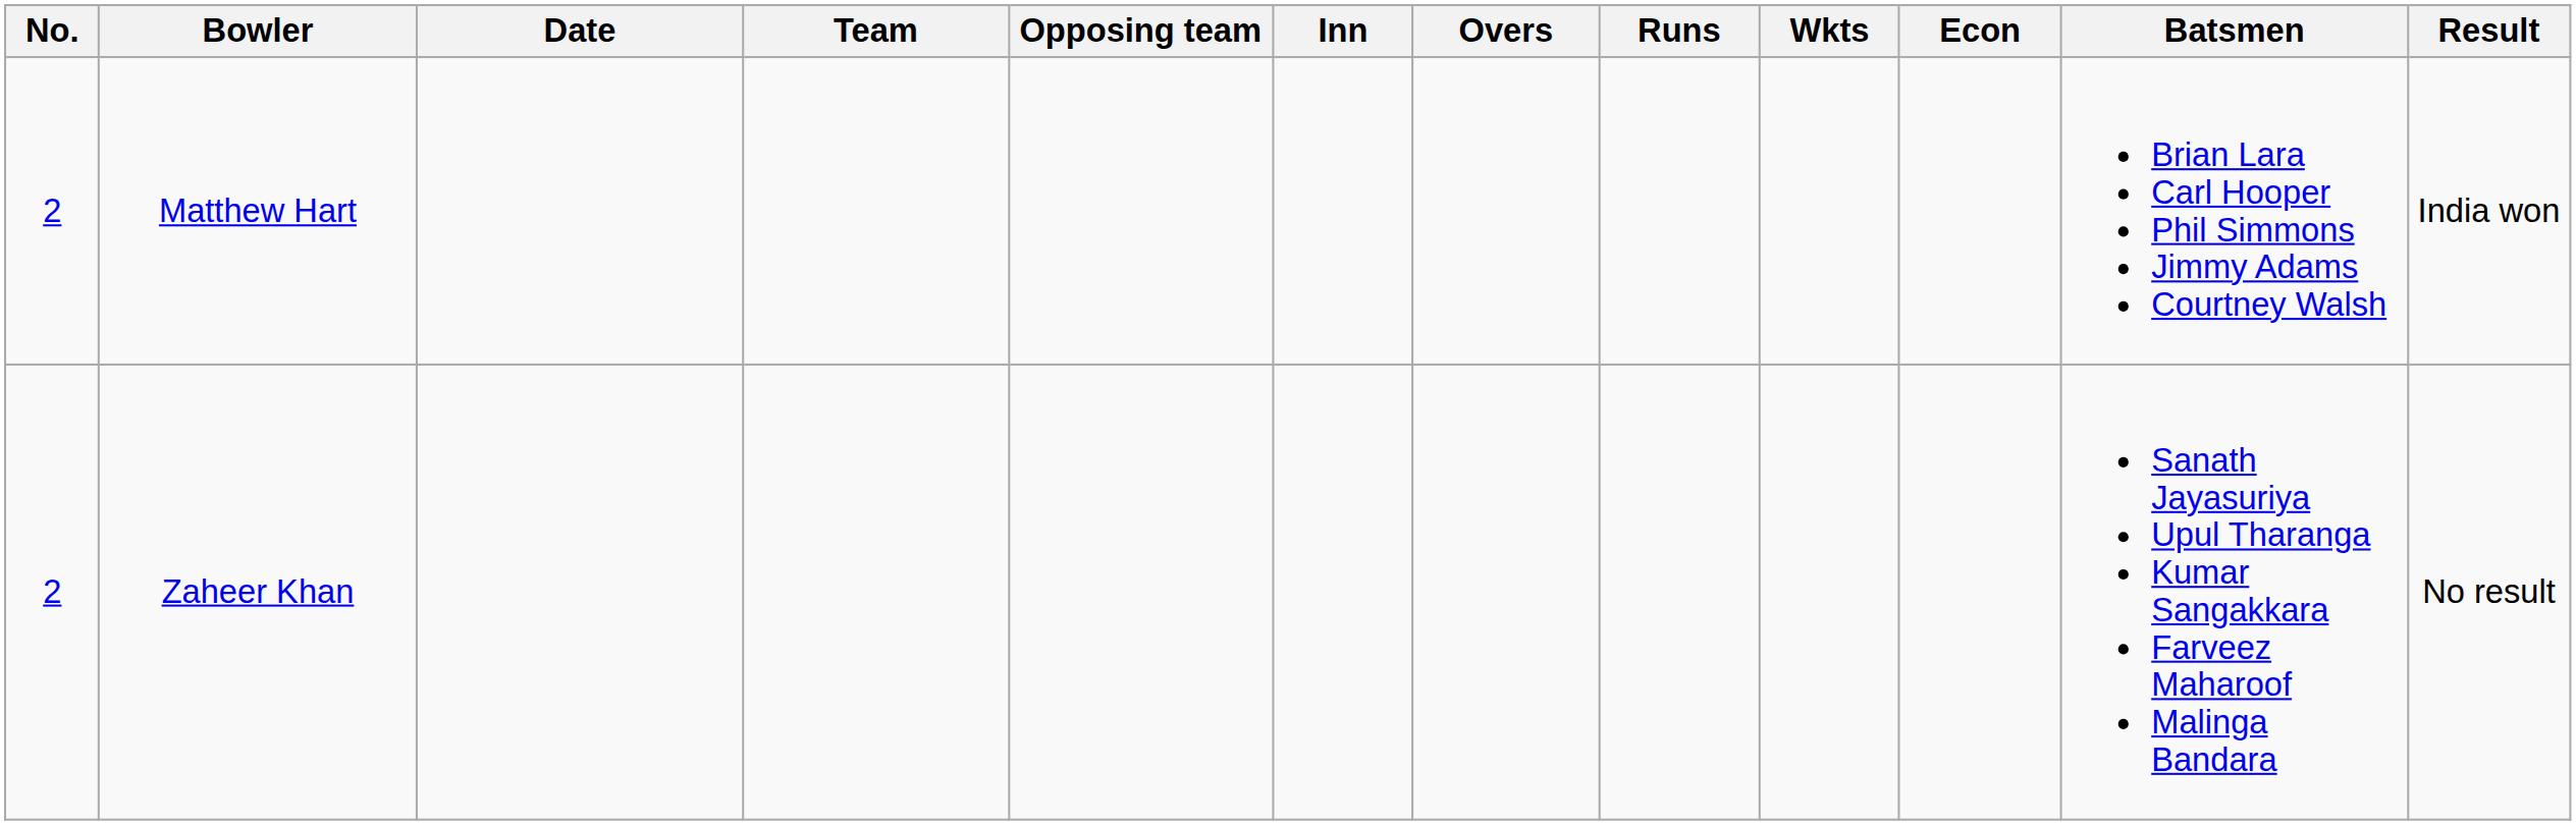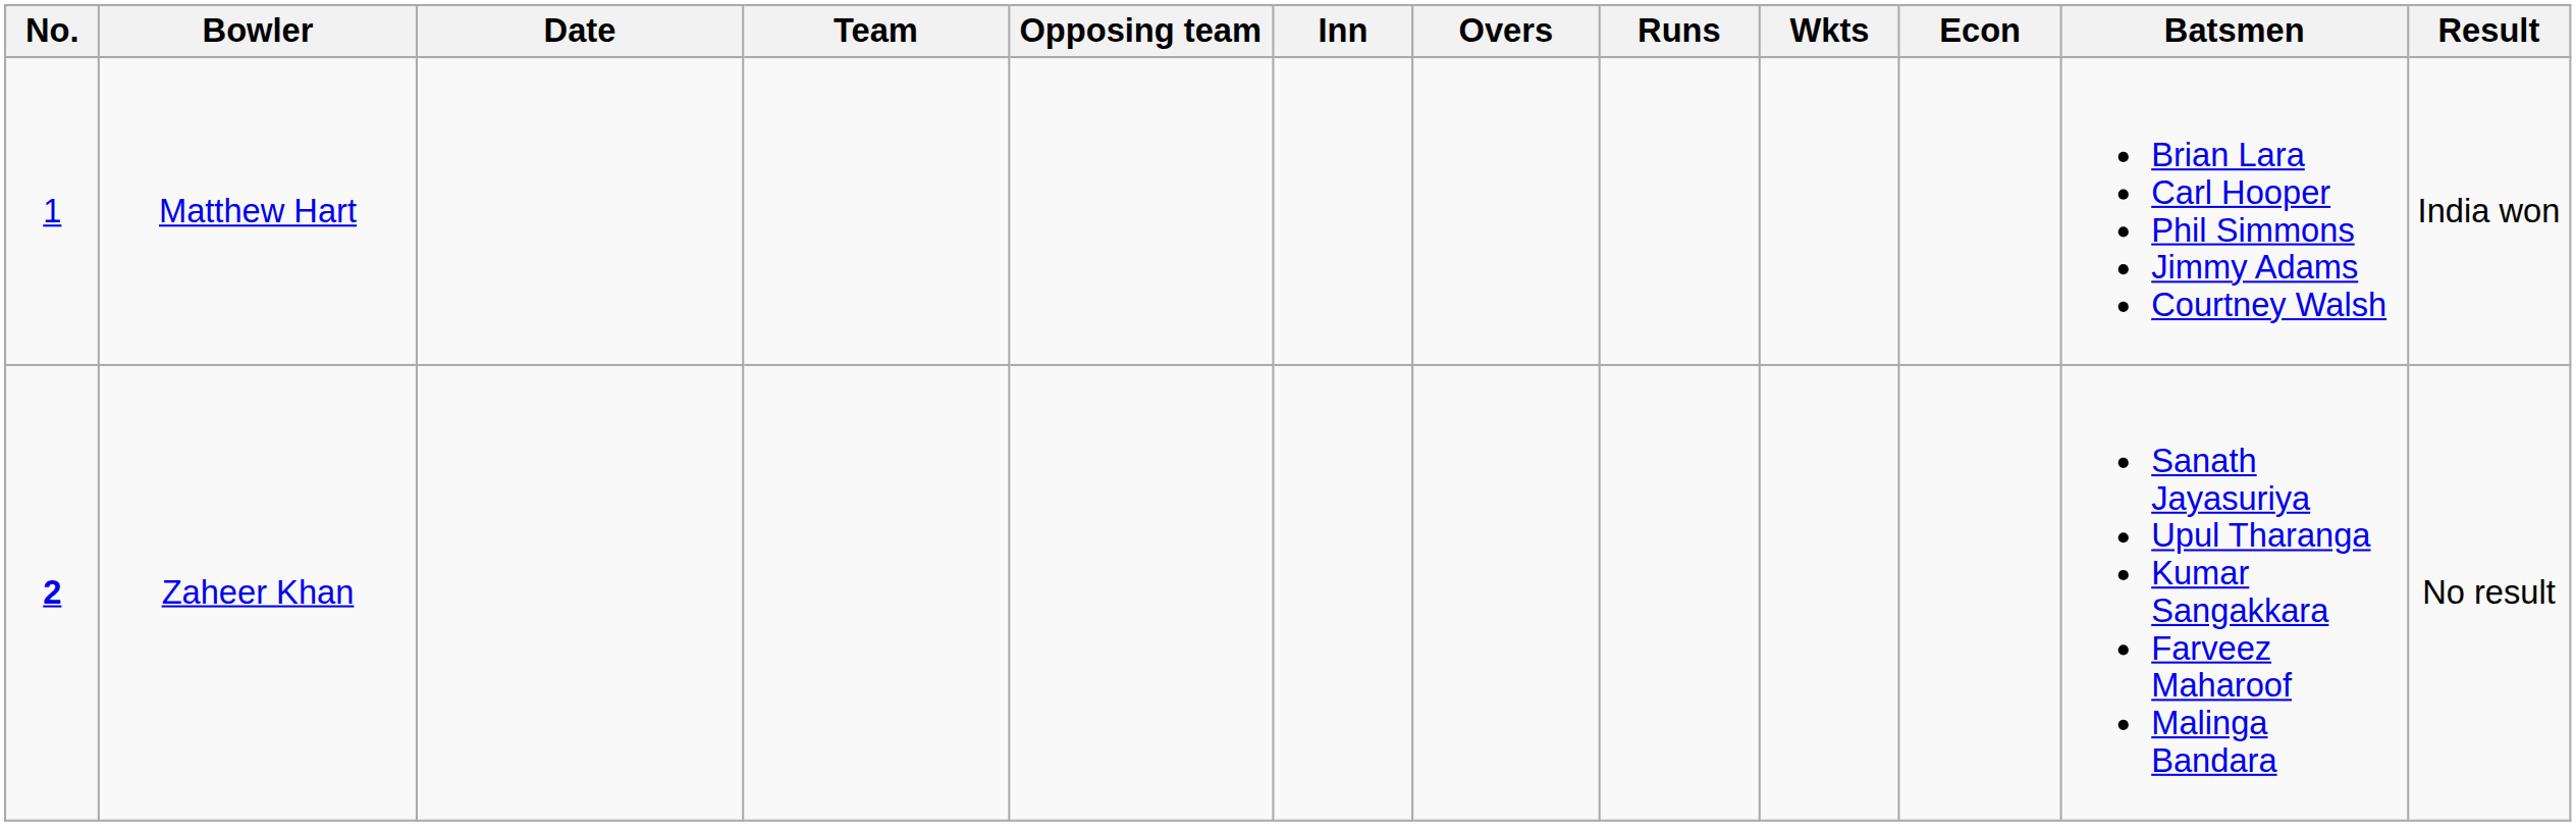Matthew Hart | No.: 2 -> 1
Zaheer Khan | No.: normal -> bold
